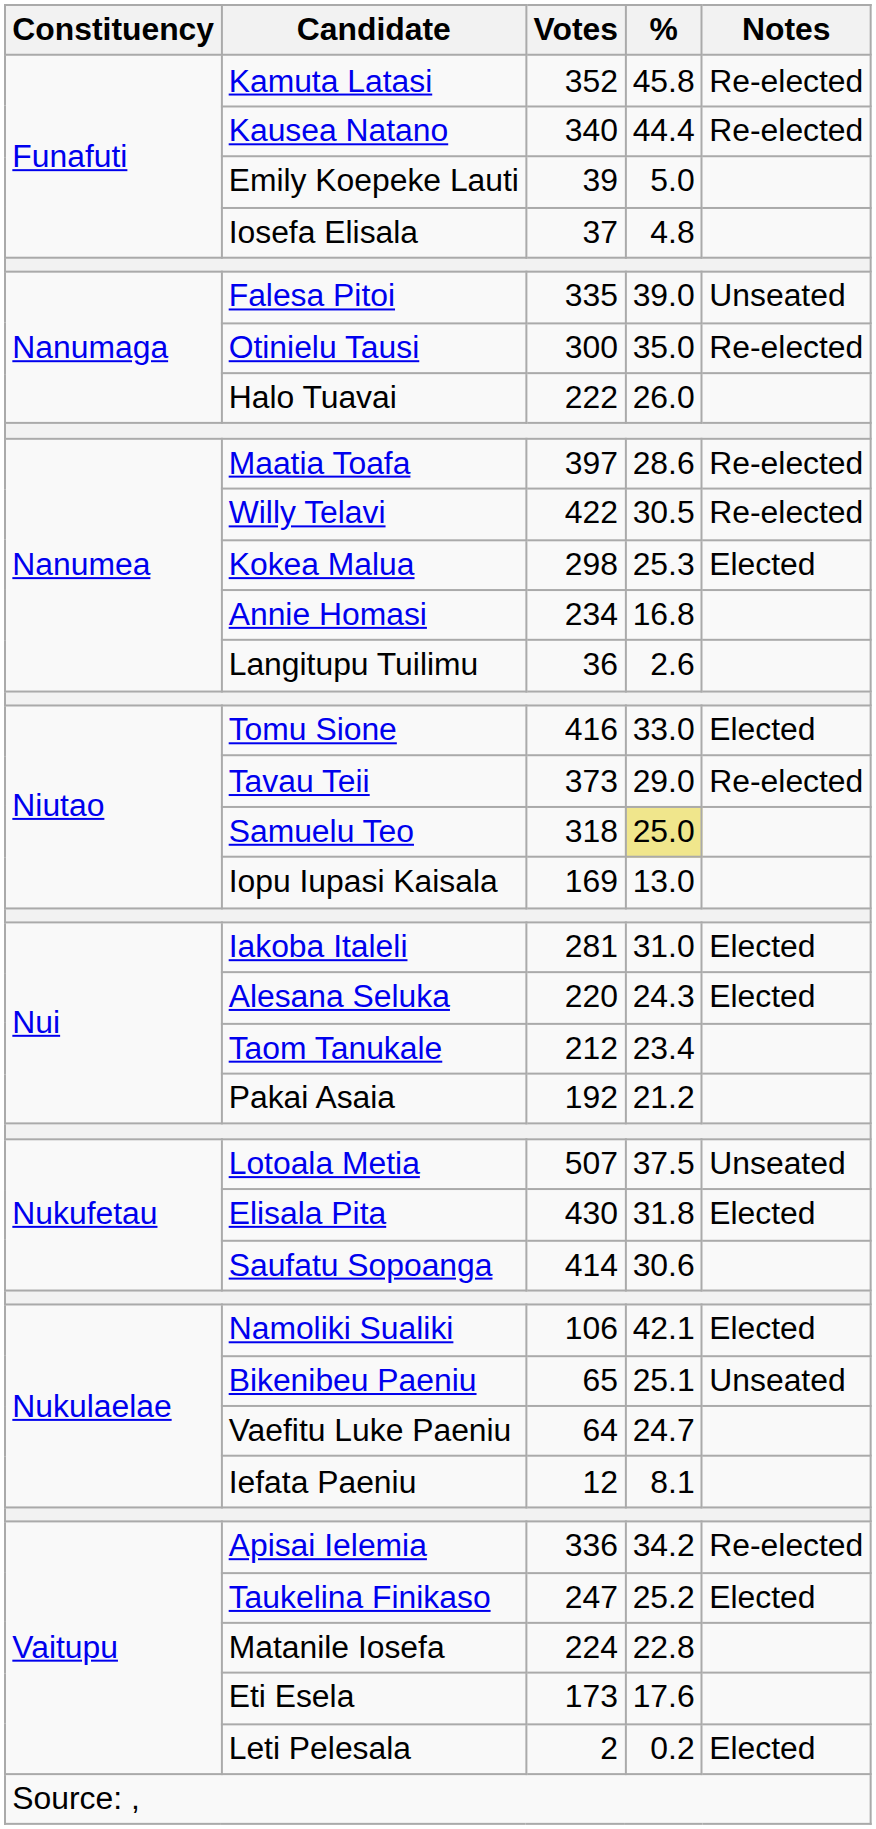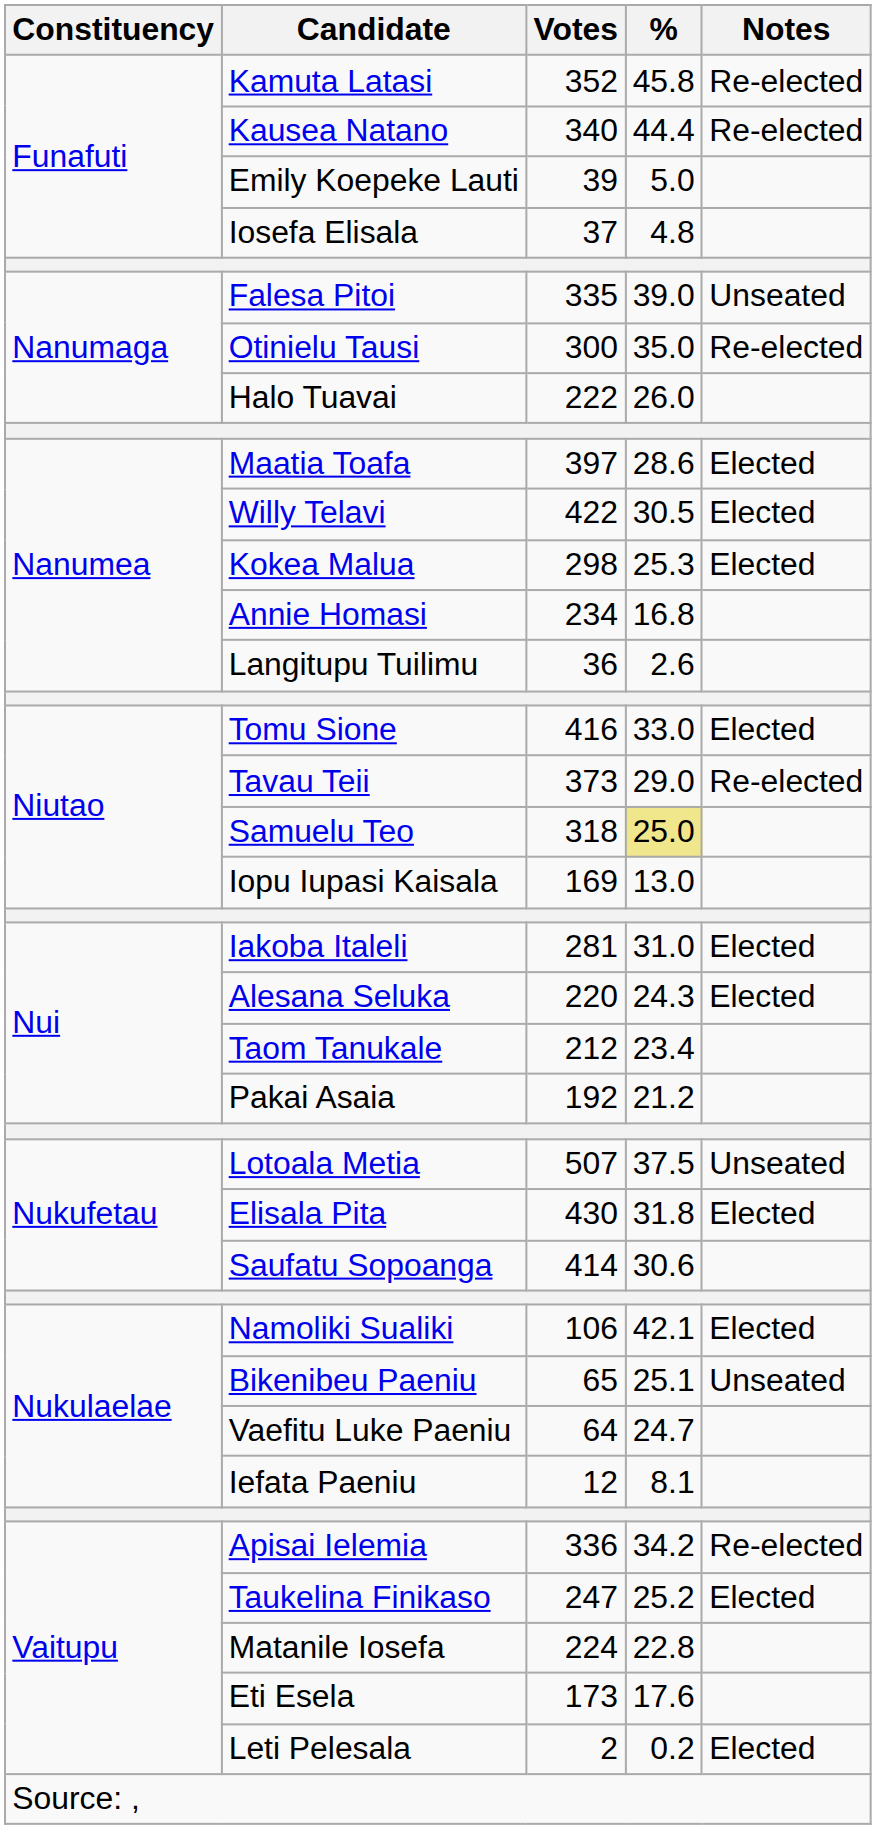Maatia Toafa | Notes: Re-elected -> Elected
Willy Telavi | Notes: Re-elected -> Elected
